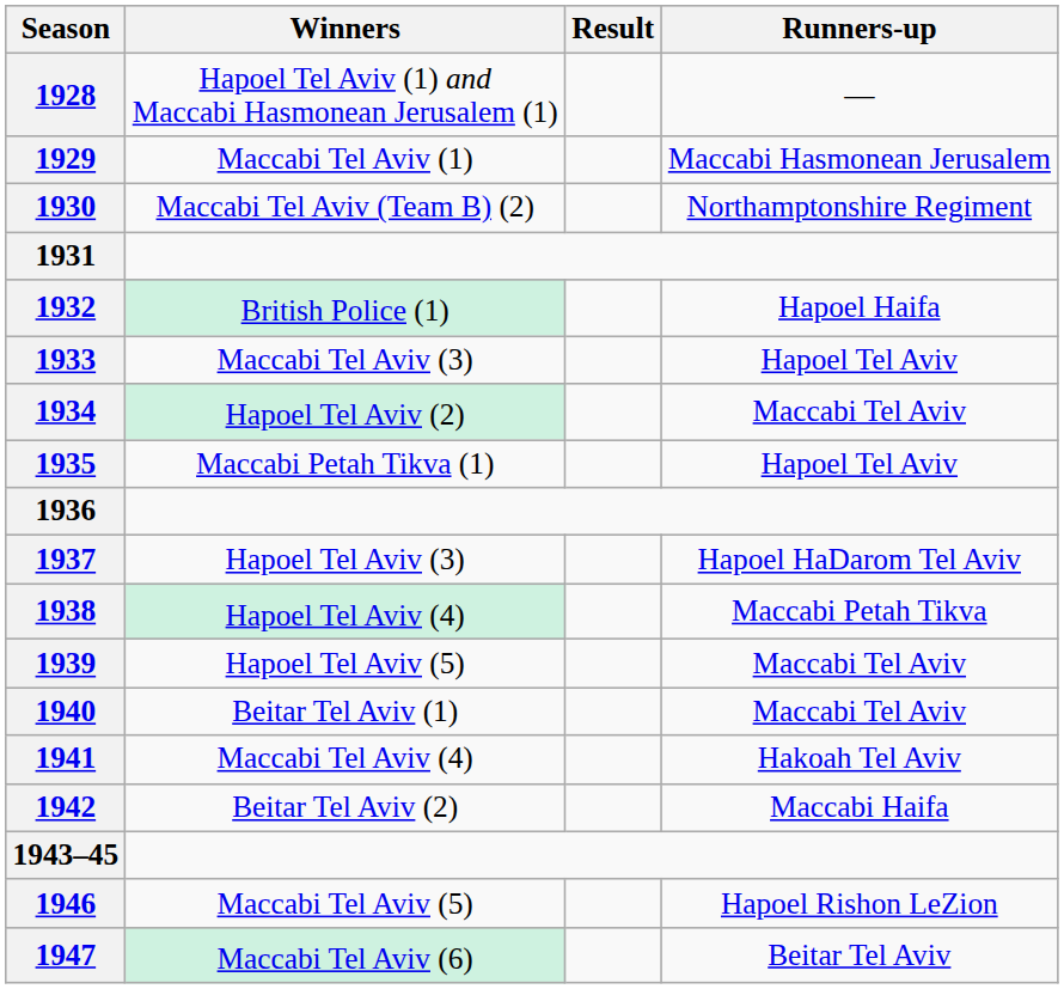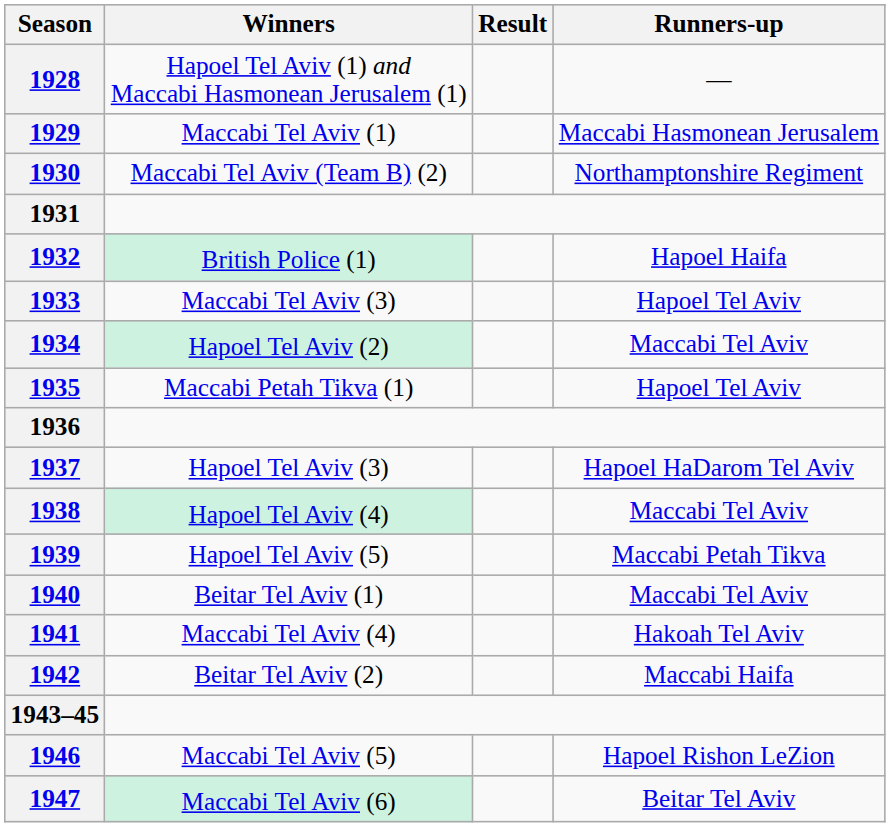1938 | Runners-up: Maccabi Petah Tikva -> Maccabi Tel Aviv
1939 | Runners-up: Maccabi Tel Aviv -> Maccabi Petah Tikva
